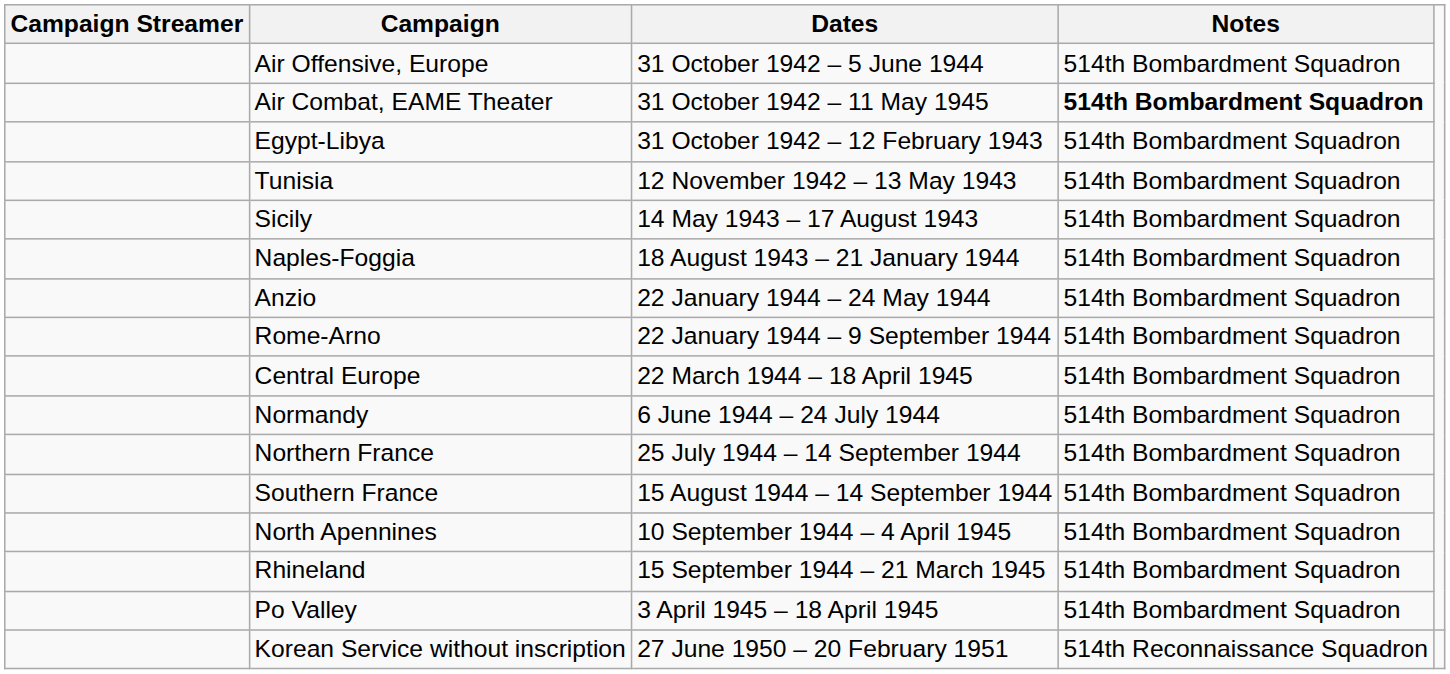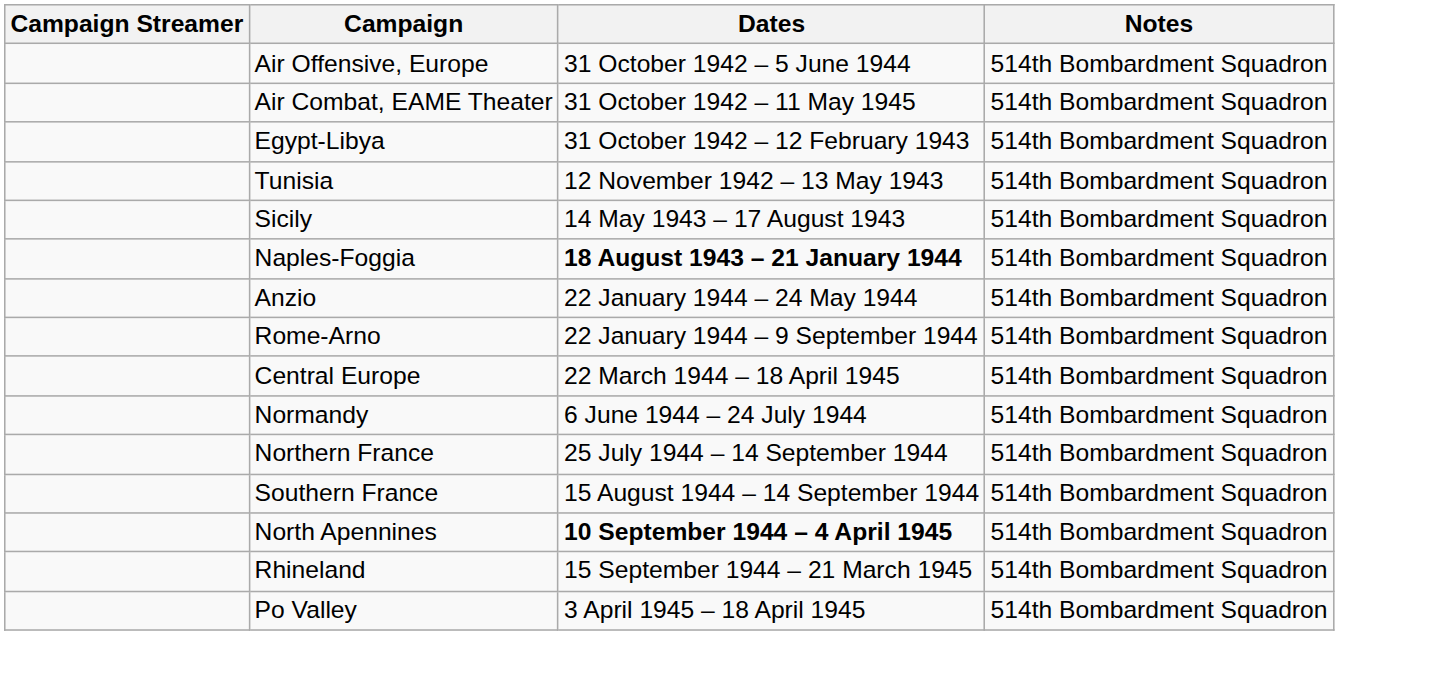Air Combat, EAME Theater | Notes: bold -> normal
Naples-Foggia | Dates: normal -> bold
North Apennines | Dates: normal -> bold
- row: Korean Service without inscription | 27 June 1950 – 20 February 1951 | 514th Reconnaissance Squadron
